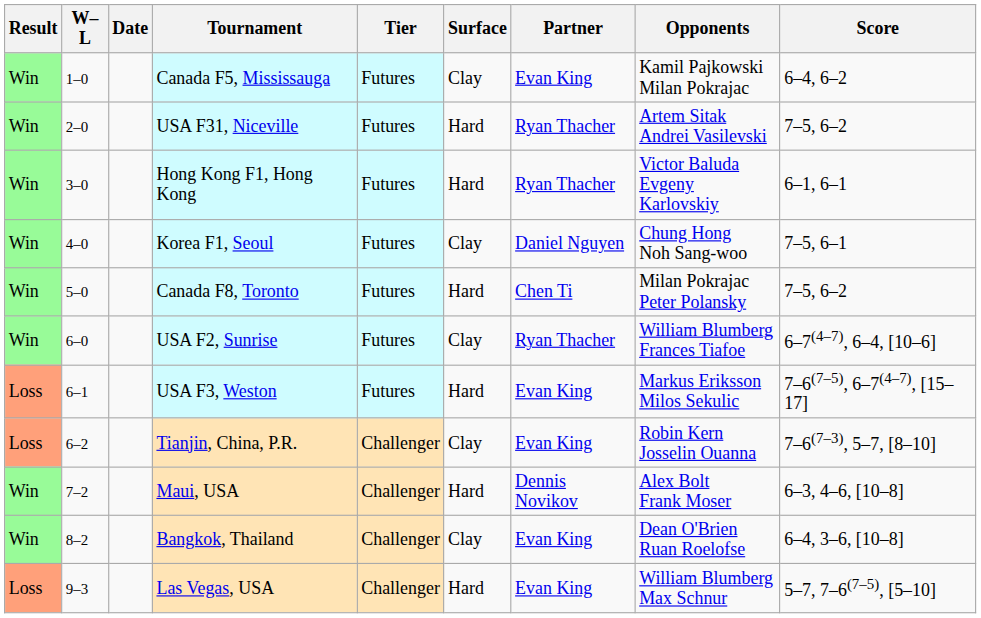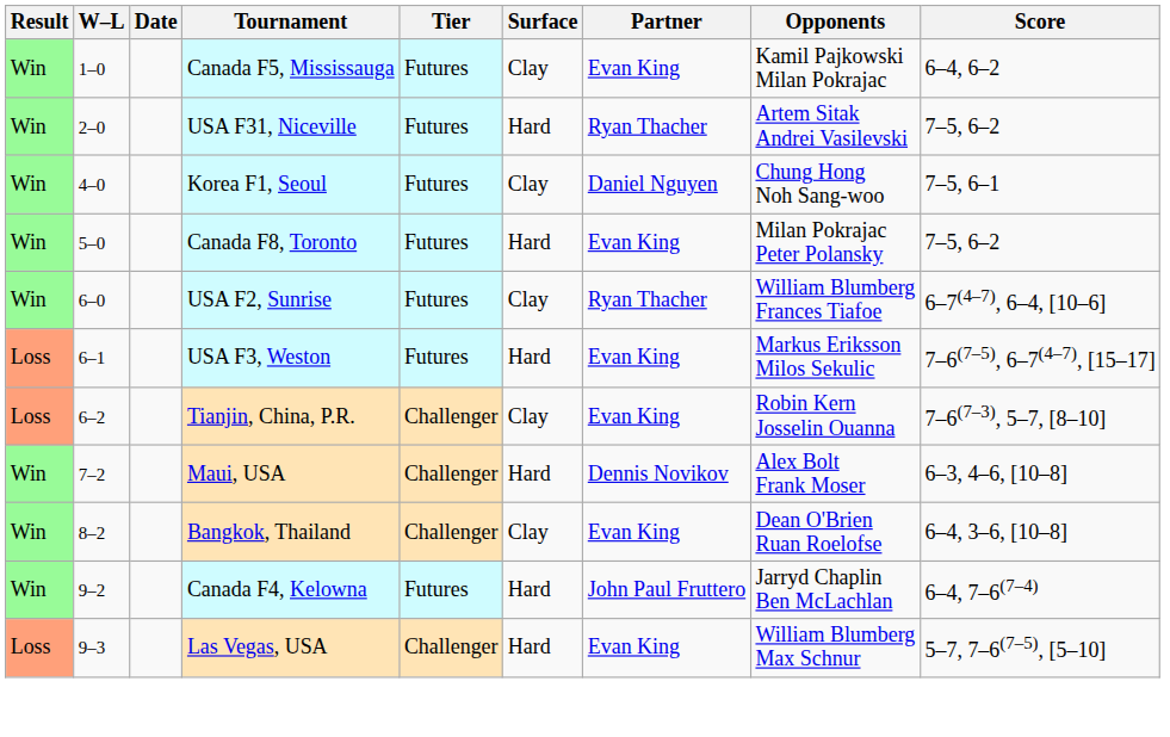- row: Win | 3–0 | Hong Kong F1, Hong Kong | Futures | Hard | Ryan Thacher | Victor Baluda Evgeny Karlovskiy | 6–1, 6–1
Canada F8, Toronto | Partner: Chen Ti -> Evan King
+ row: Win | 9–2 | Canada F4, Kelowna | Futures | Hard | John Paul Fruttero | Jarryd Chaplin Ben McLachlan | 6–4, 7–6(7–4)
